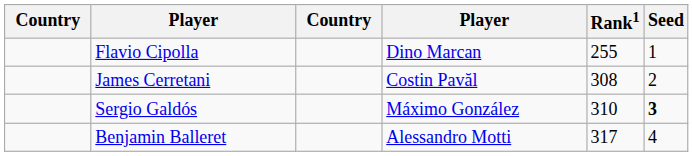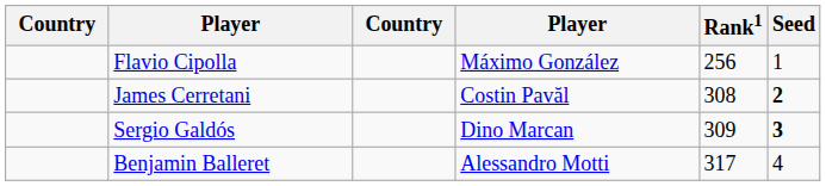Flavio Cipolla | column 4: Dino Marcan -> Máximo González
Flavio Cipolla | Rank1: 255 -> 256
James Cerretani | Seed: normal -> bold
Sergio Galdós | column 4: Máximo González -> Dino Marcan
Sergio Galdós | Rank1: 310 -> 309
